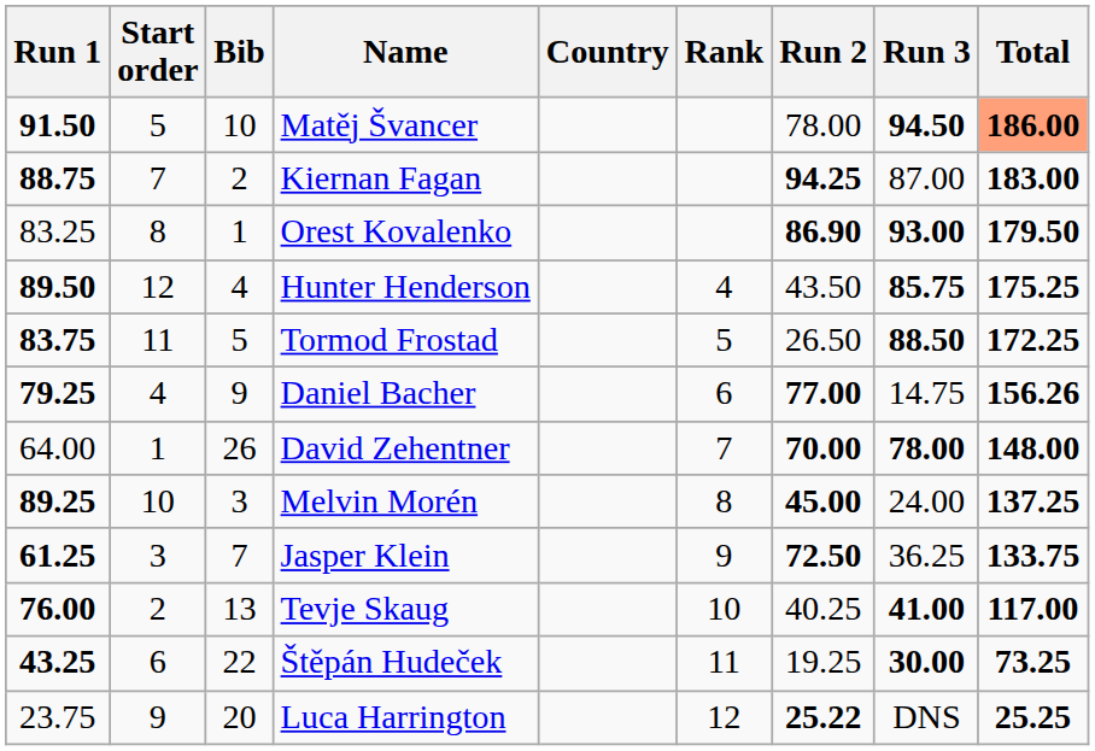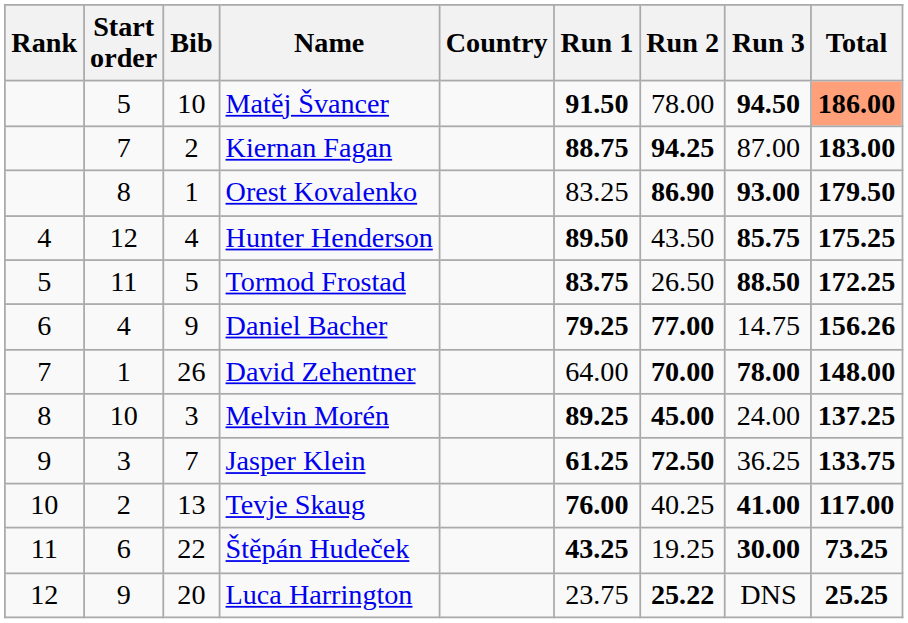columns swapped: Rank <-> Run 1
